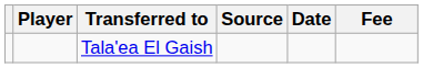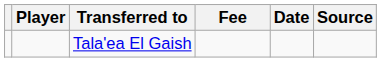columns swapped: Fee <-> Source
